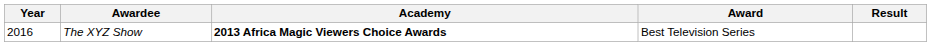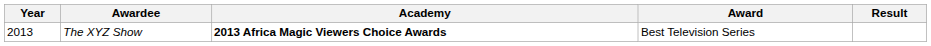The XYZ Show | Year: 2016 -> 2013
